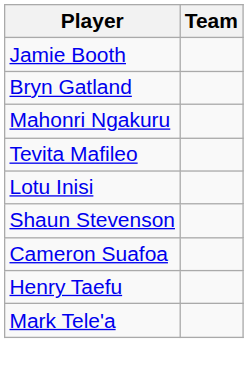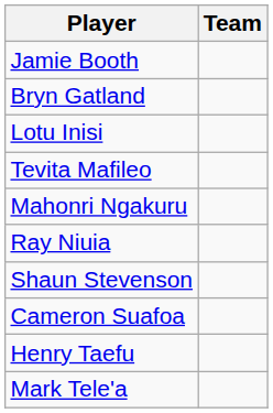rows swapped: Lotu Inisi <-> Mahonri Ngakuru
+ row: Ray Niuia
